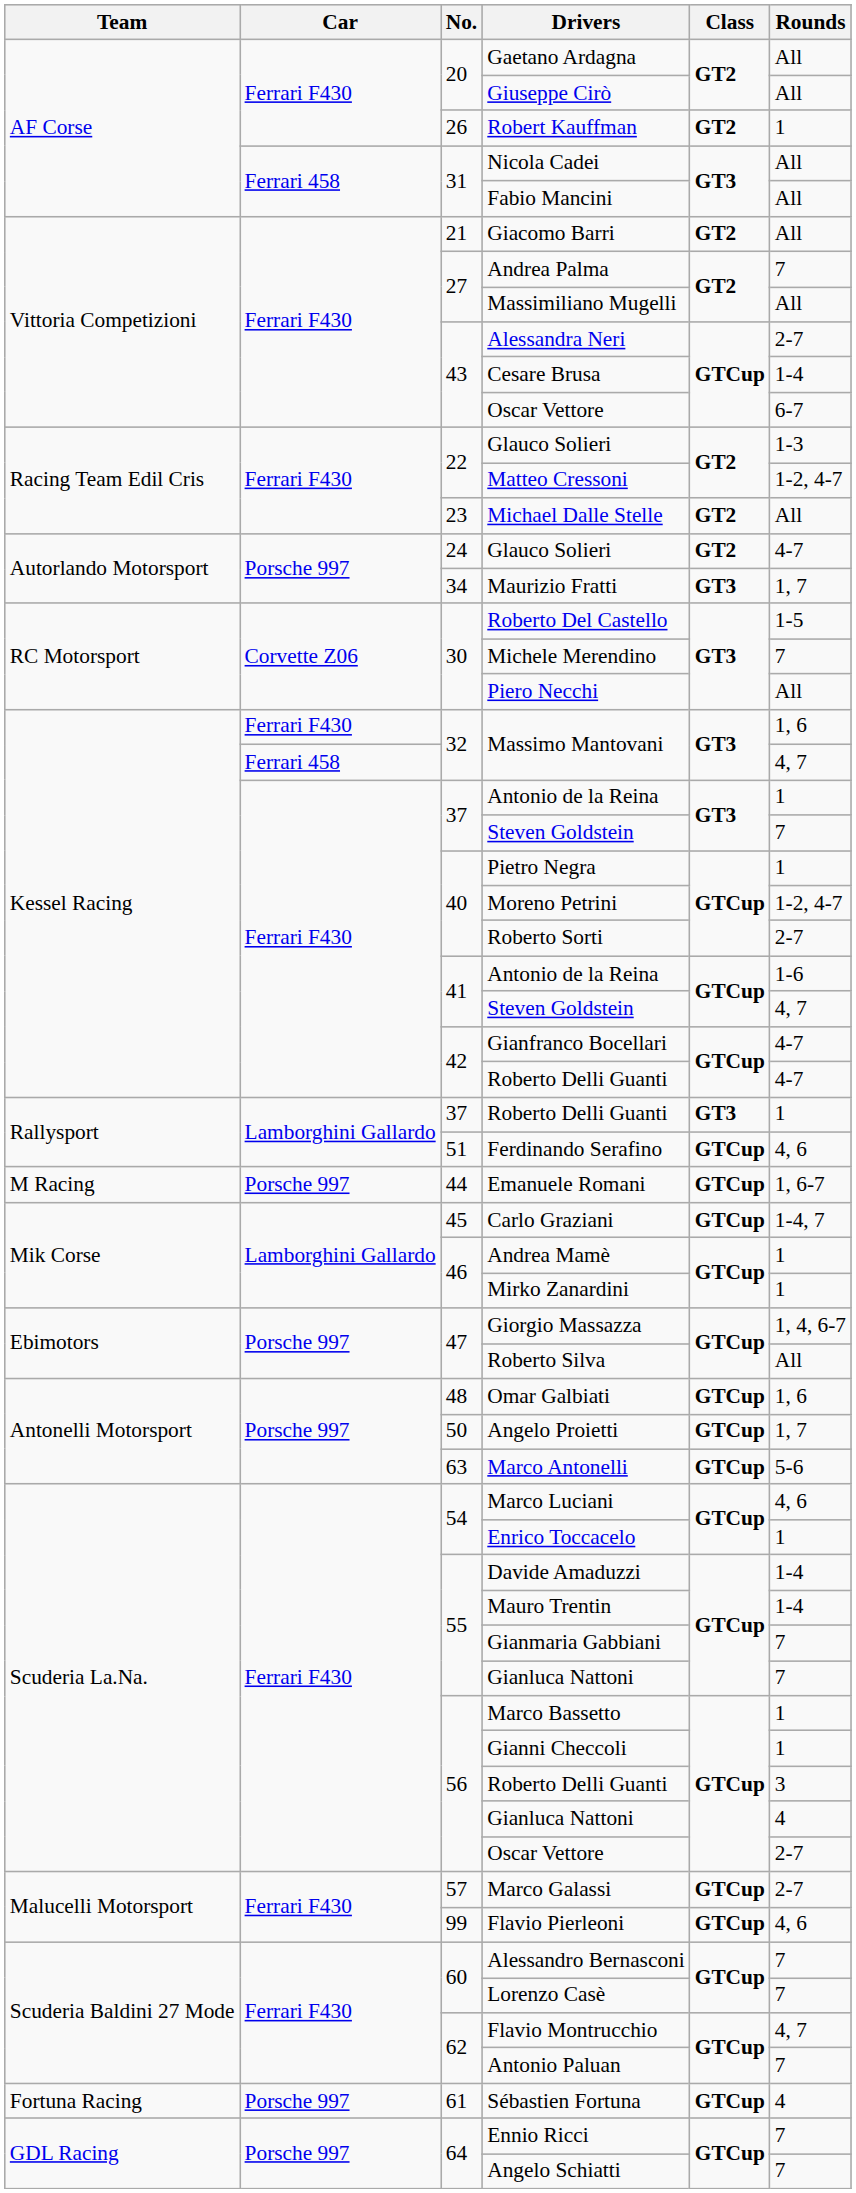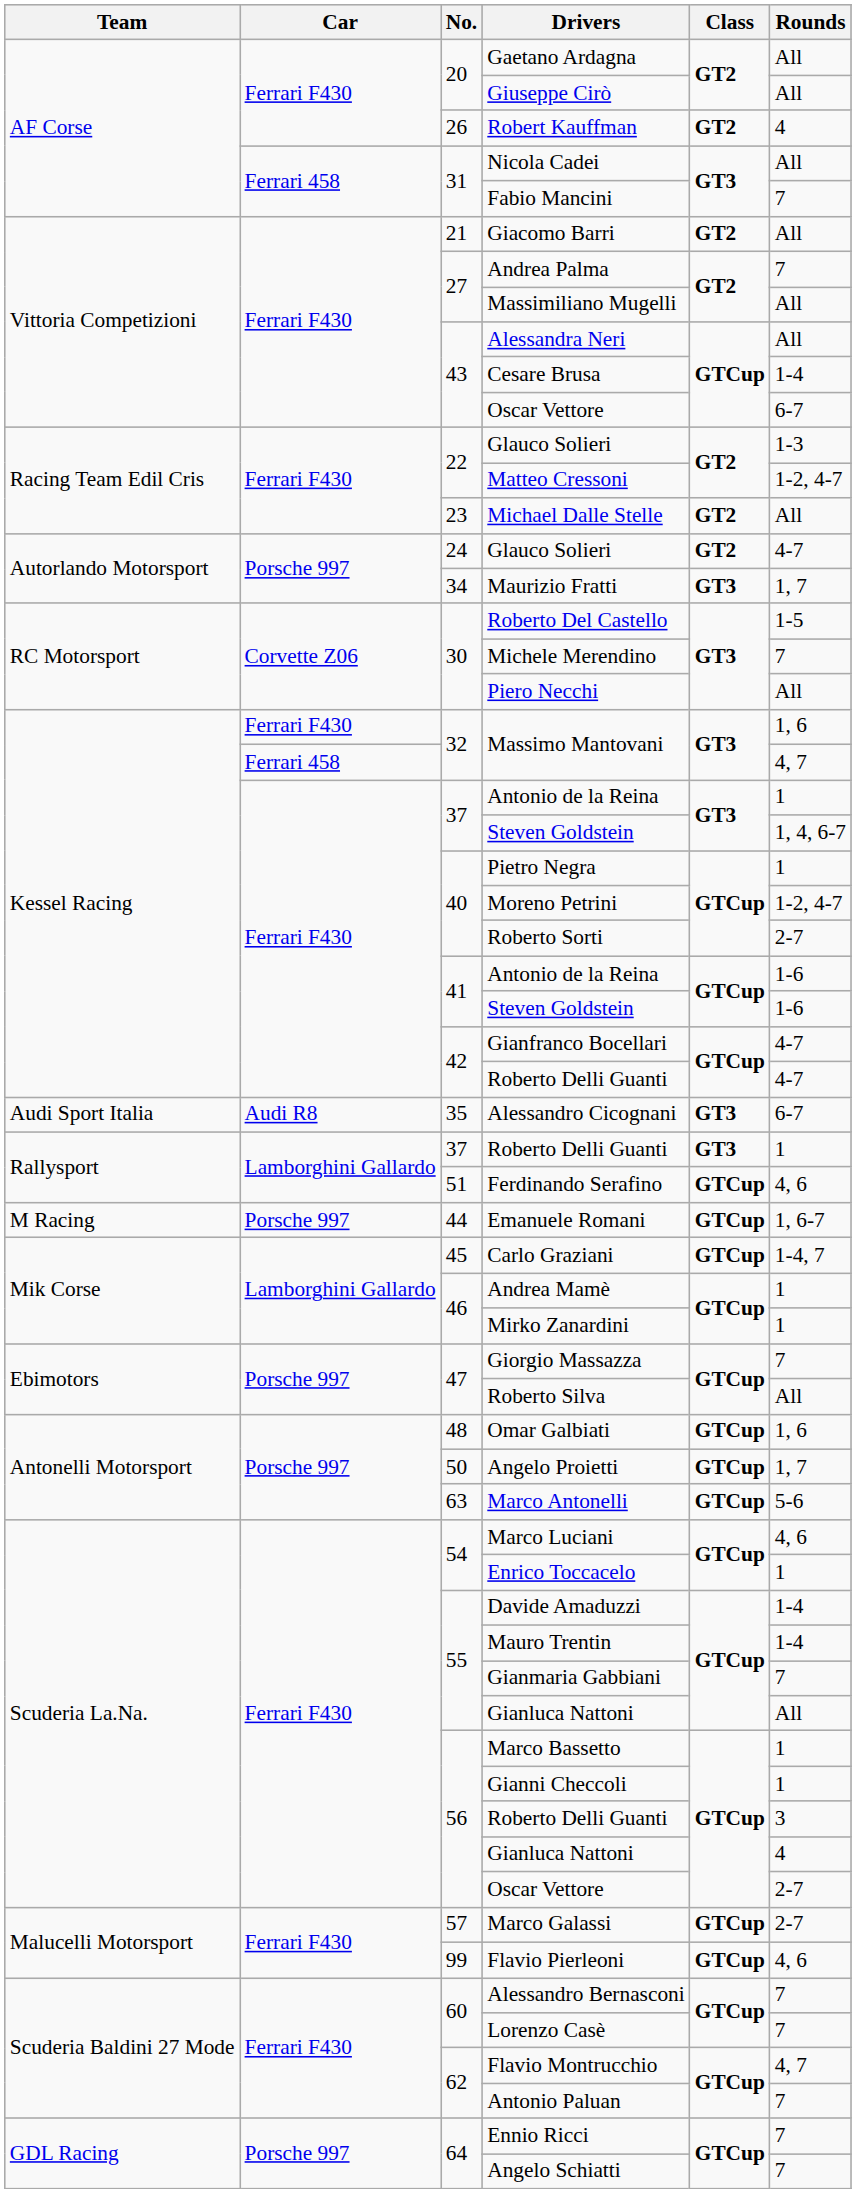Robert Kauffman | Rounds: 1 -> 4
Fabio Mancini | Rounds: All -> 7
Alessandra Neri | Rounds: 2-7 -> All
37 / Steven Goldstein | Rounds: 7 -> 1, 4, 6-7
41 / Steven Goldstein | Rounds: 4, 7 -> 1-6
+ row: Audi Sport Italia | Audi R8 | 35 | Alessandro Cicognani | GT3 | 6-7
Giorgio Massazza | Rounds: 1, 4, 6-7 -> 7
55 / Gianluca Nattoni | Rounds: 7 -> All
- row: Fortuna Racing | Porsche 997 | 61 | Sébastien Fortuna | GTCup | 4
